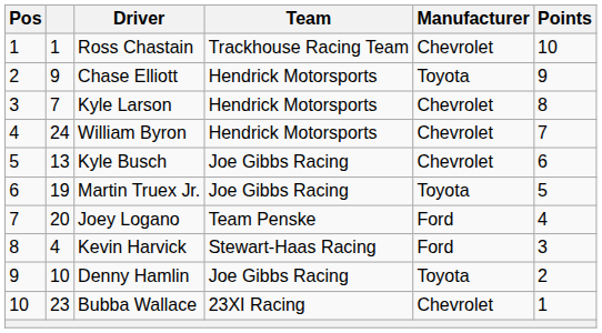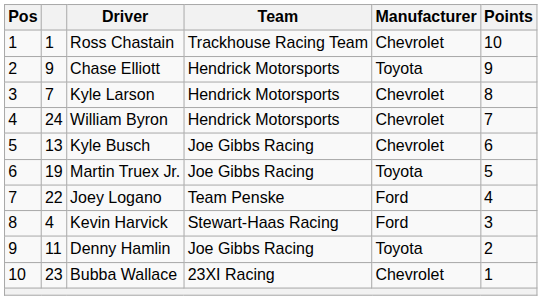Joey Logano | column 2: 20 -> 22
Denny Hamlin | column 2: 10 -> 11
